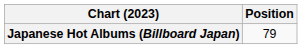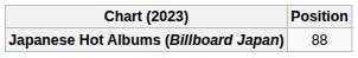Japanese Hot Albums (Billboard Japan) | Position: 79 -> 88
